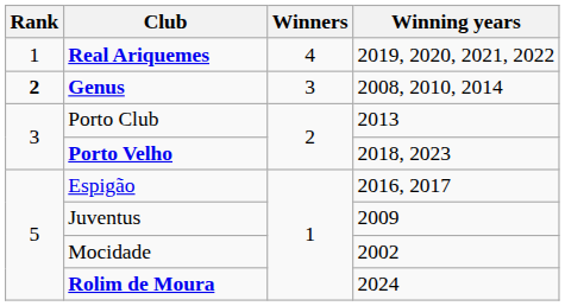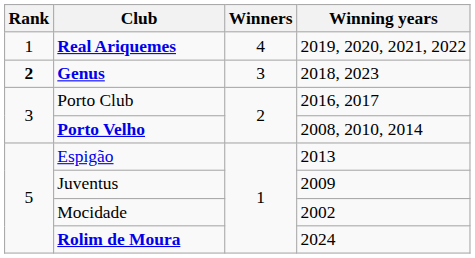Genus | Winning years: 2008, 2010, 2014 -> 2018, 2023
Porto Club | Winning years: 2013 -> 2016, 2017
Porto Velho | Winning years: 2018, 2023 -> 2008, 2010, 2014
Espigão | Winning years: 2016, 2017 -> 2013
